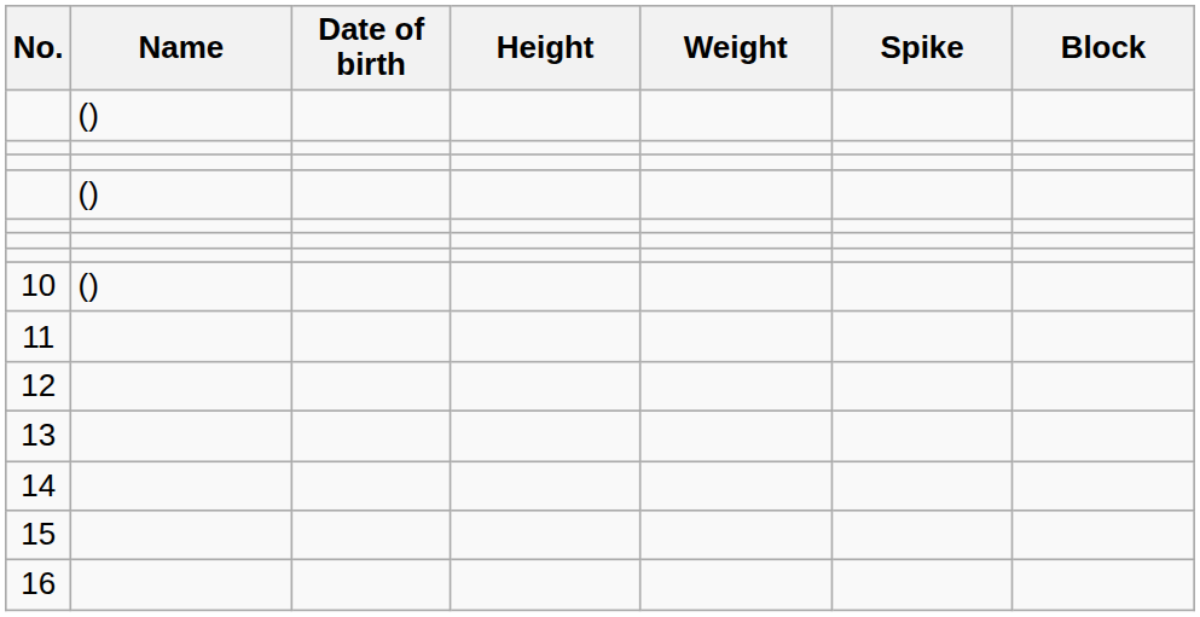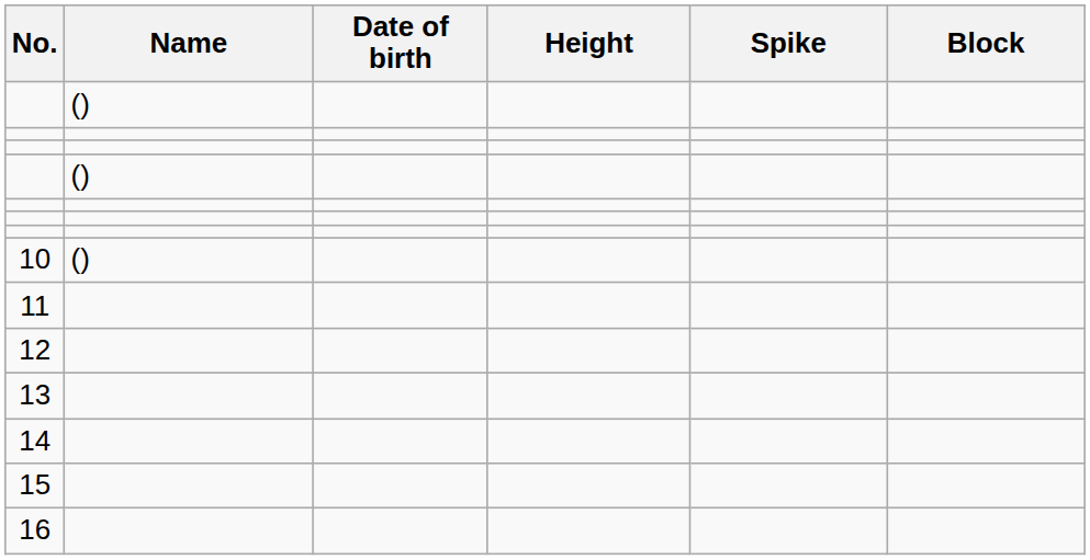- column: Weight
